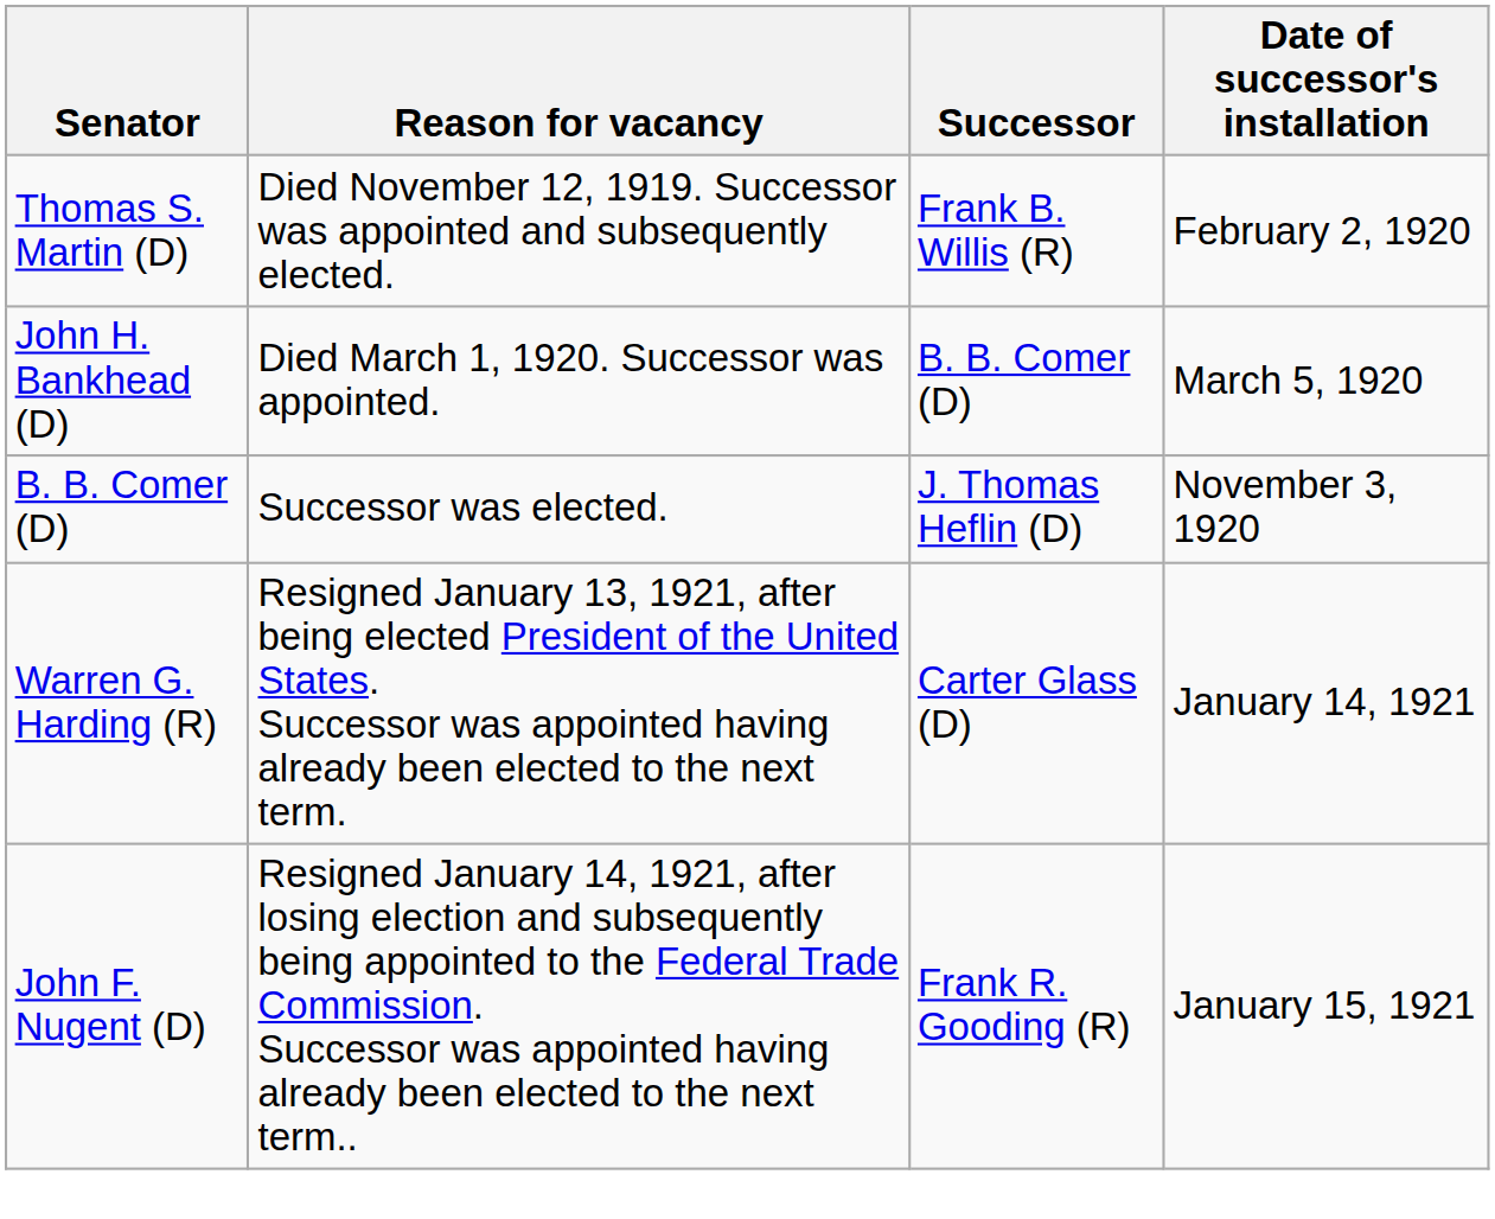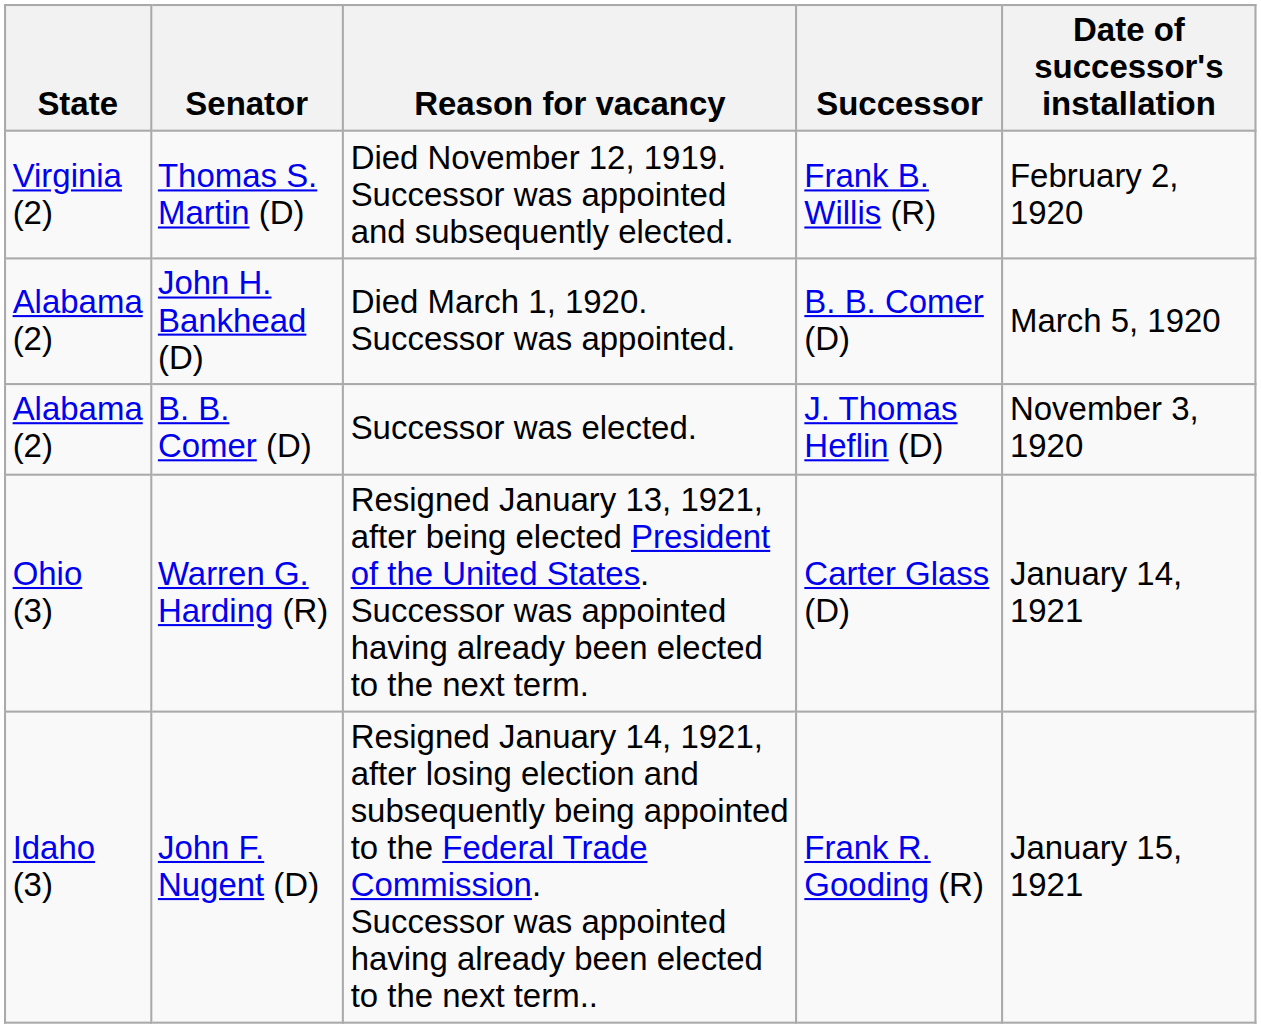+ column: State | Virginia (2) | Alabama (2) | Alabama (2) | Ohio (3) | Idaho (3)
